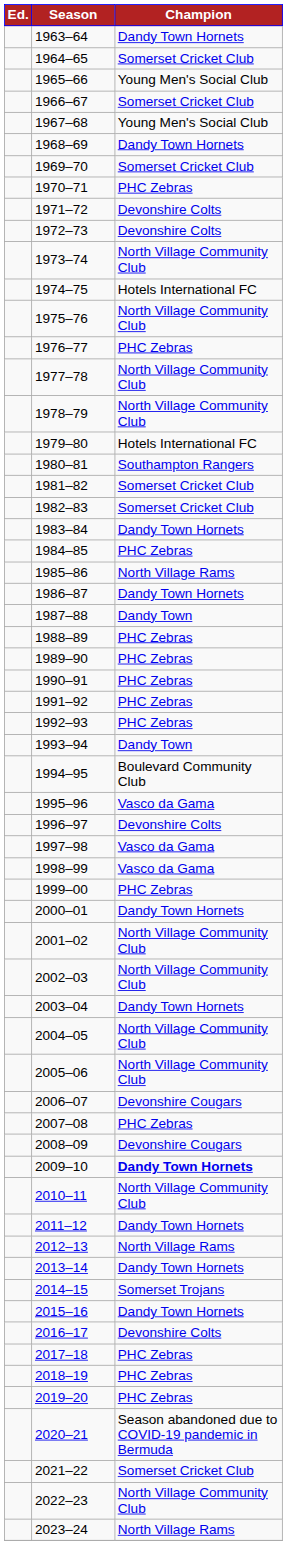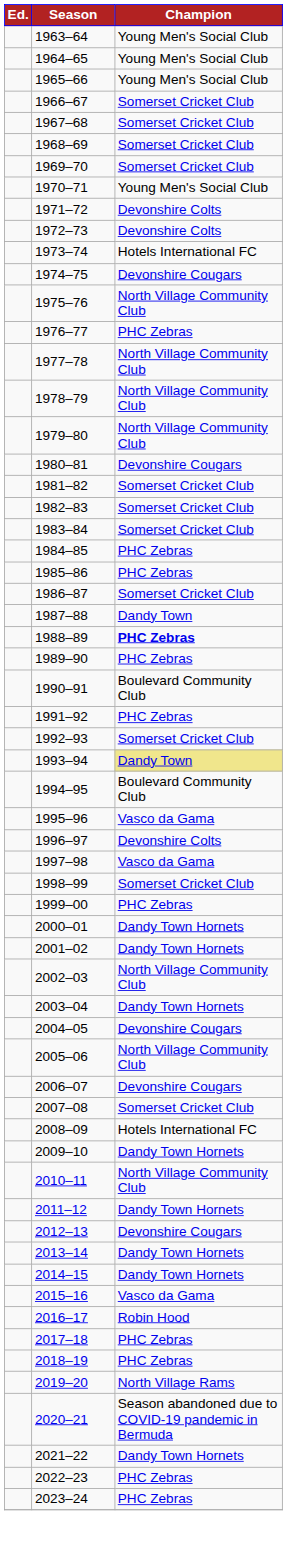1963–64 | Champion: Dandy Town Hornets -> Young Men's Social Club
1964–65 | Champion: Somerset Cricket Club -> Young Men's Social Club
1967–68 | Champion: Young Men's Social Club -> Somerset Cricket Club
1968–69 | Champion: Dandy Town Hornets -> Somerset Cricket Club
1970–71 | Champion: PHC Zebras -> Young Men's Social Club
1973–74 | Champion: North Village Community Club -> Hotels International FC
1974–75 | Champion: Hotels International FC -> Devonshire Cougars
1979–80 | Champion: Hotels International FC -> North Village Community Club
1980–81 | Champion: Southampton Rangers -> Devonshire Cougars
1983–84 | Champion: Dandy Town Hornets -> Somerset Cricket Club
1985–86 | Champion: North Village Rams -> PHC Zebras
1986–87 | Champion: Dandy Town Hornets -> Somerset Cricket Club
1988–89 | Champion: normal -> bold
1990–91 | Champion: PHC Zebras -> Boulevard Community Club
1992–93 | Champion: PHC Zebras -> Somerset Cricket Club
1993–94 | Champion: no background -> khaki background
1998–99 | Champion: Vasco da Gama -> Somerset Cricket Club
2001–02 | Champion: North Village Community Club -> Dandy Town Hornets
2004–05 | Champion: North Village Community Club -> Devonshire Cougars
2007–08 | Champion: PHC Zebras -> Somerset Cricket Club
2008–09 | Champion: Devonshire Cougars -> Hotels International FC
2009–10 | Champion: bold -> normal
2012–13 | Champion: North Village Rams -> Devonshire Cougars
2014–15 | Champion: Somerset Trojans -> Dandy Town Hornets
2015–16 | Champion: Dandy Town Hornets -> Vasco da Gama
2016–17 | Champion: Devonshire Colts -> Robin Hood
2019–20 | Champion: PHC Zebras -> North Village Rams
2021–22 | Champion: Somerset Cricket Club -> Dandy Town Hornets
2022–23 | Champion: North Village Community Club -> PHC Zebras
2023–24 | Champion: North Village Rams -> PHC Zebras
